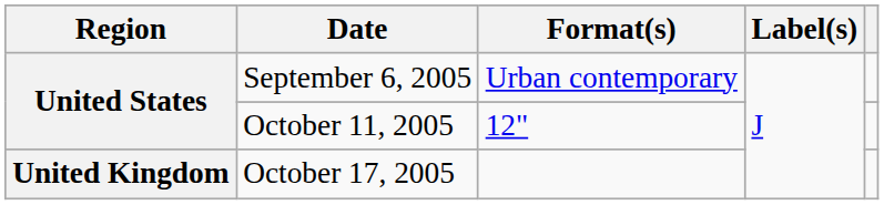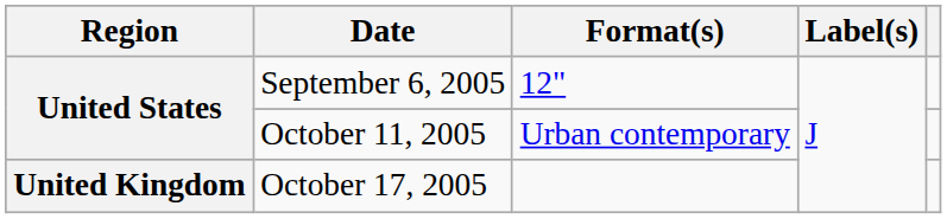September 6, 2005 | Format(s): Urban contemporary -> 12"
October 11, 2005 | Format(s): 12" -> Urban contemporary
